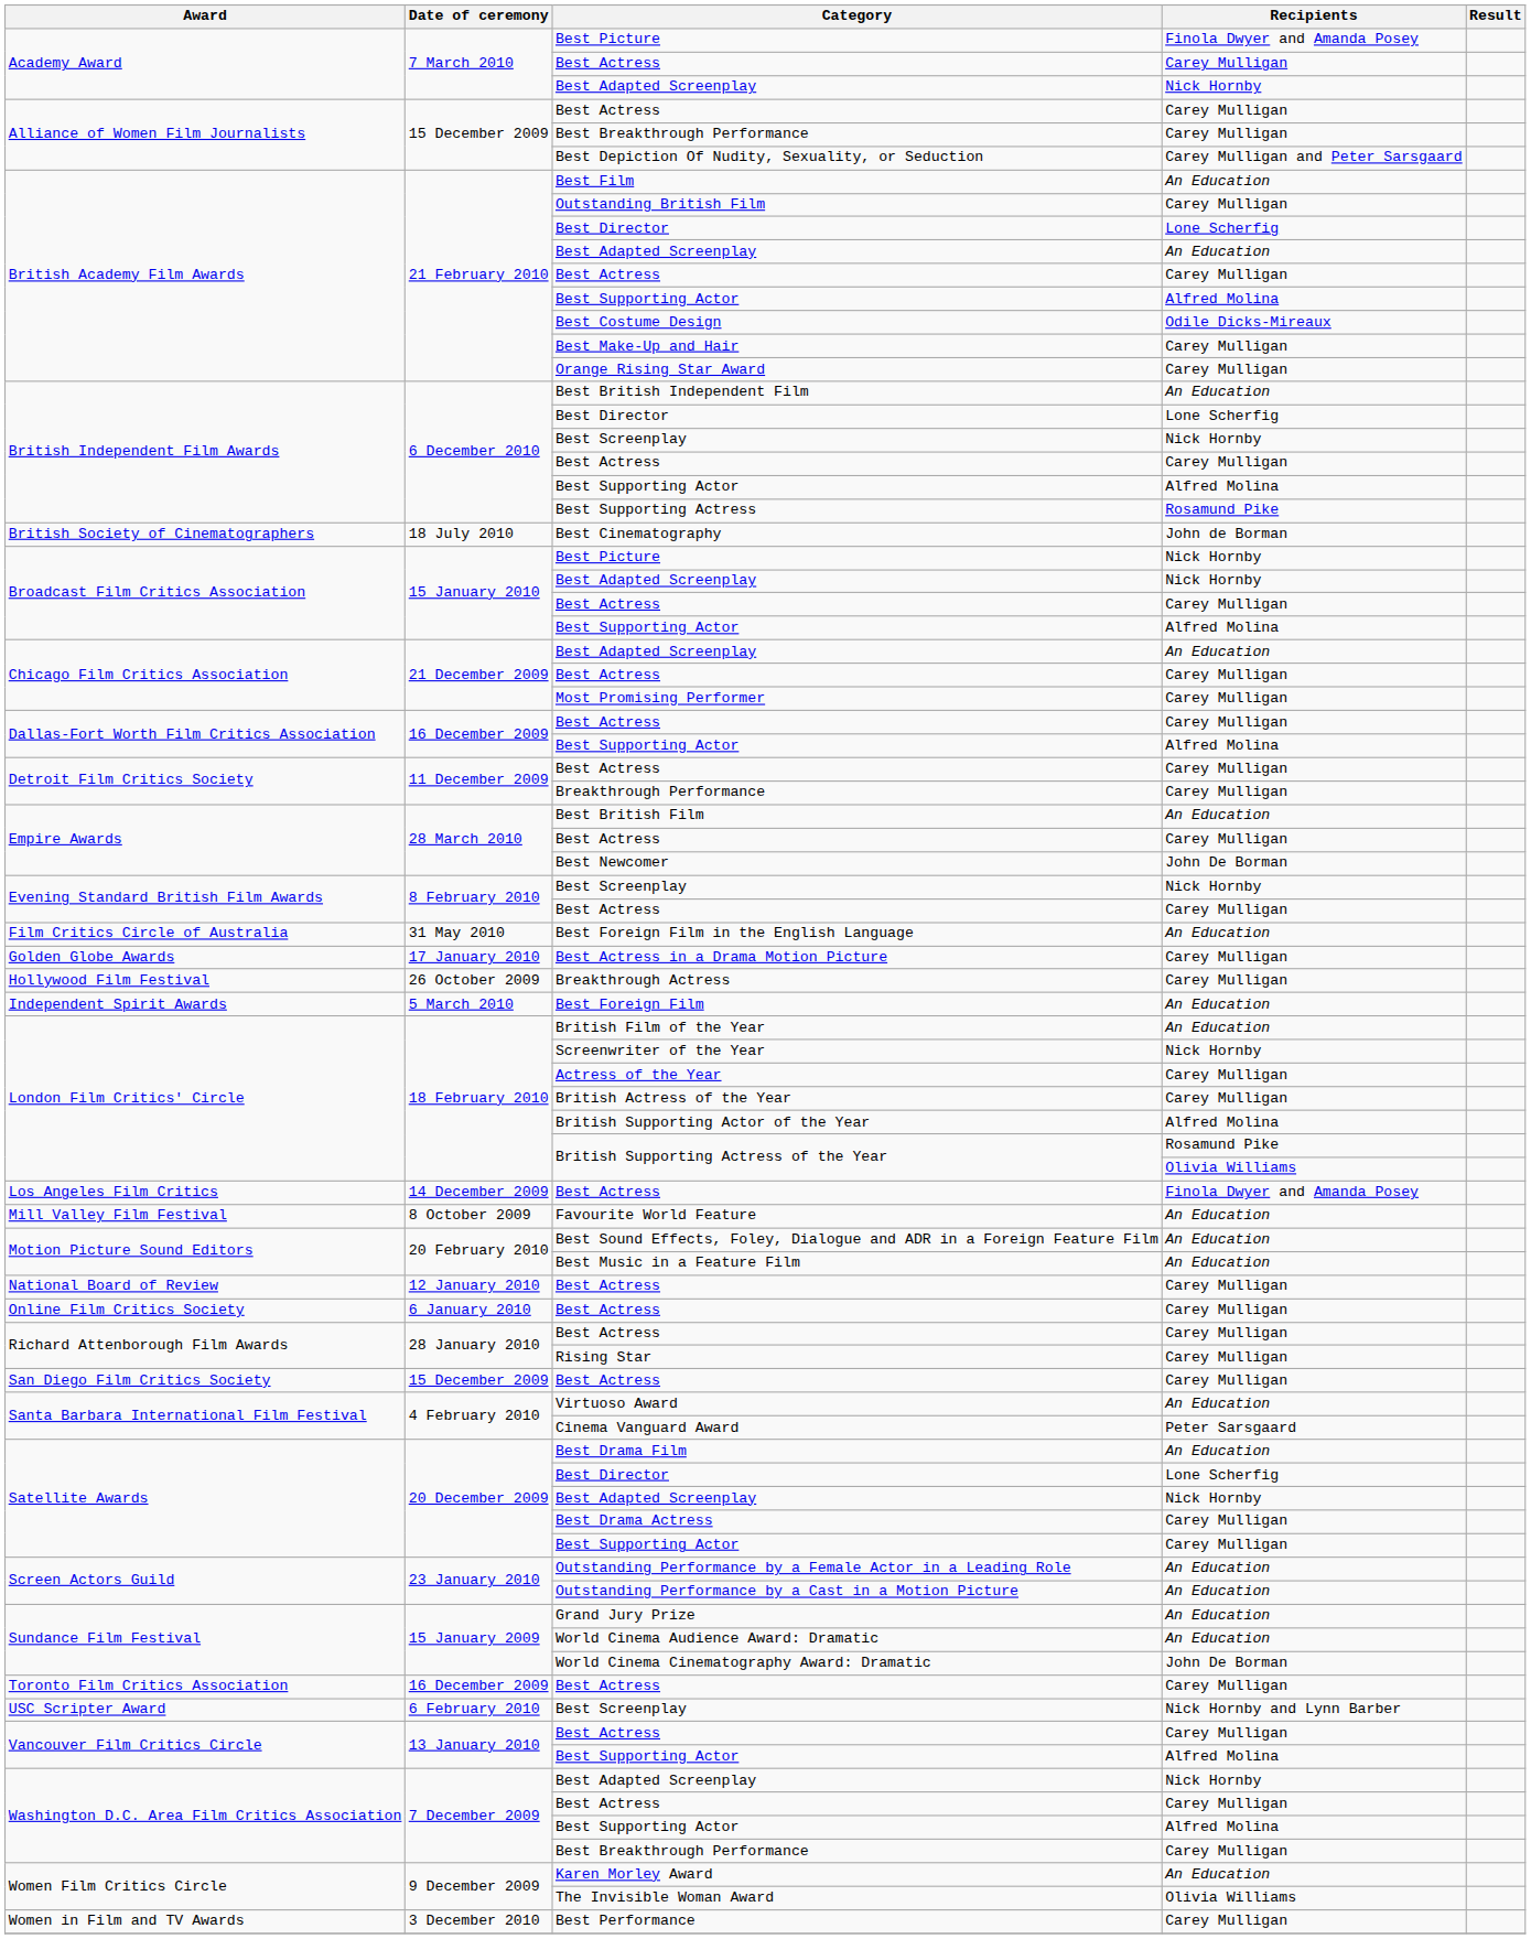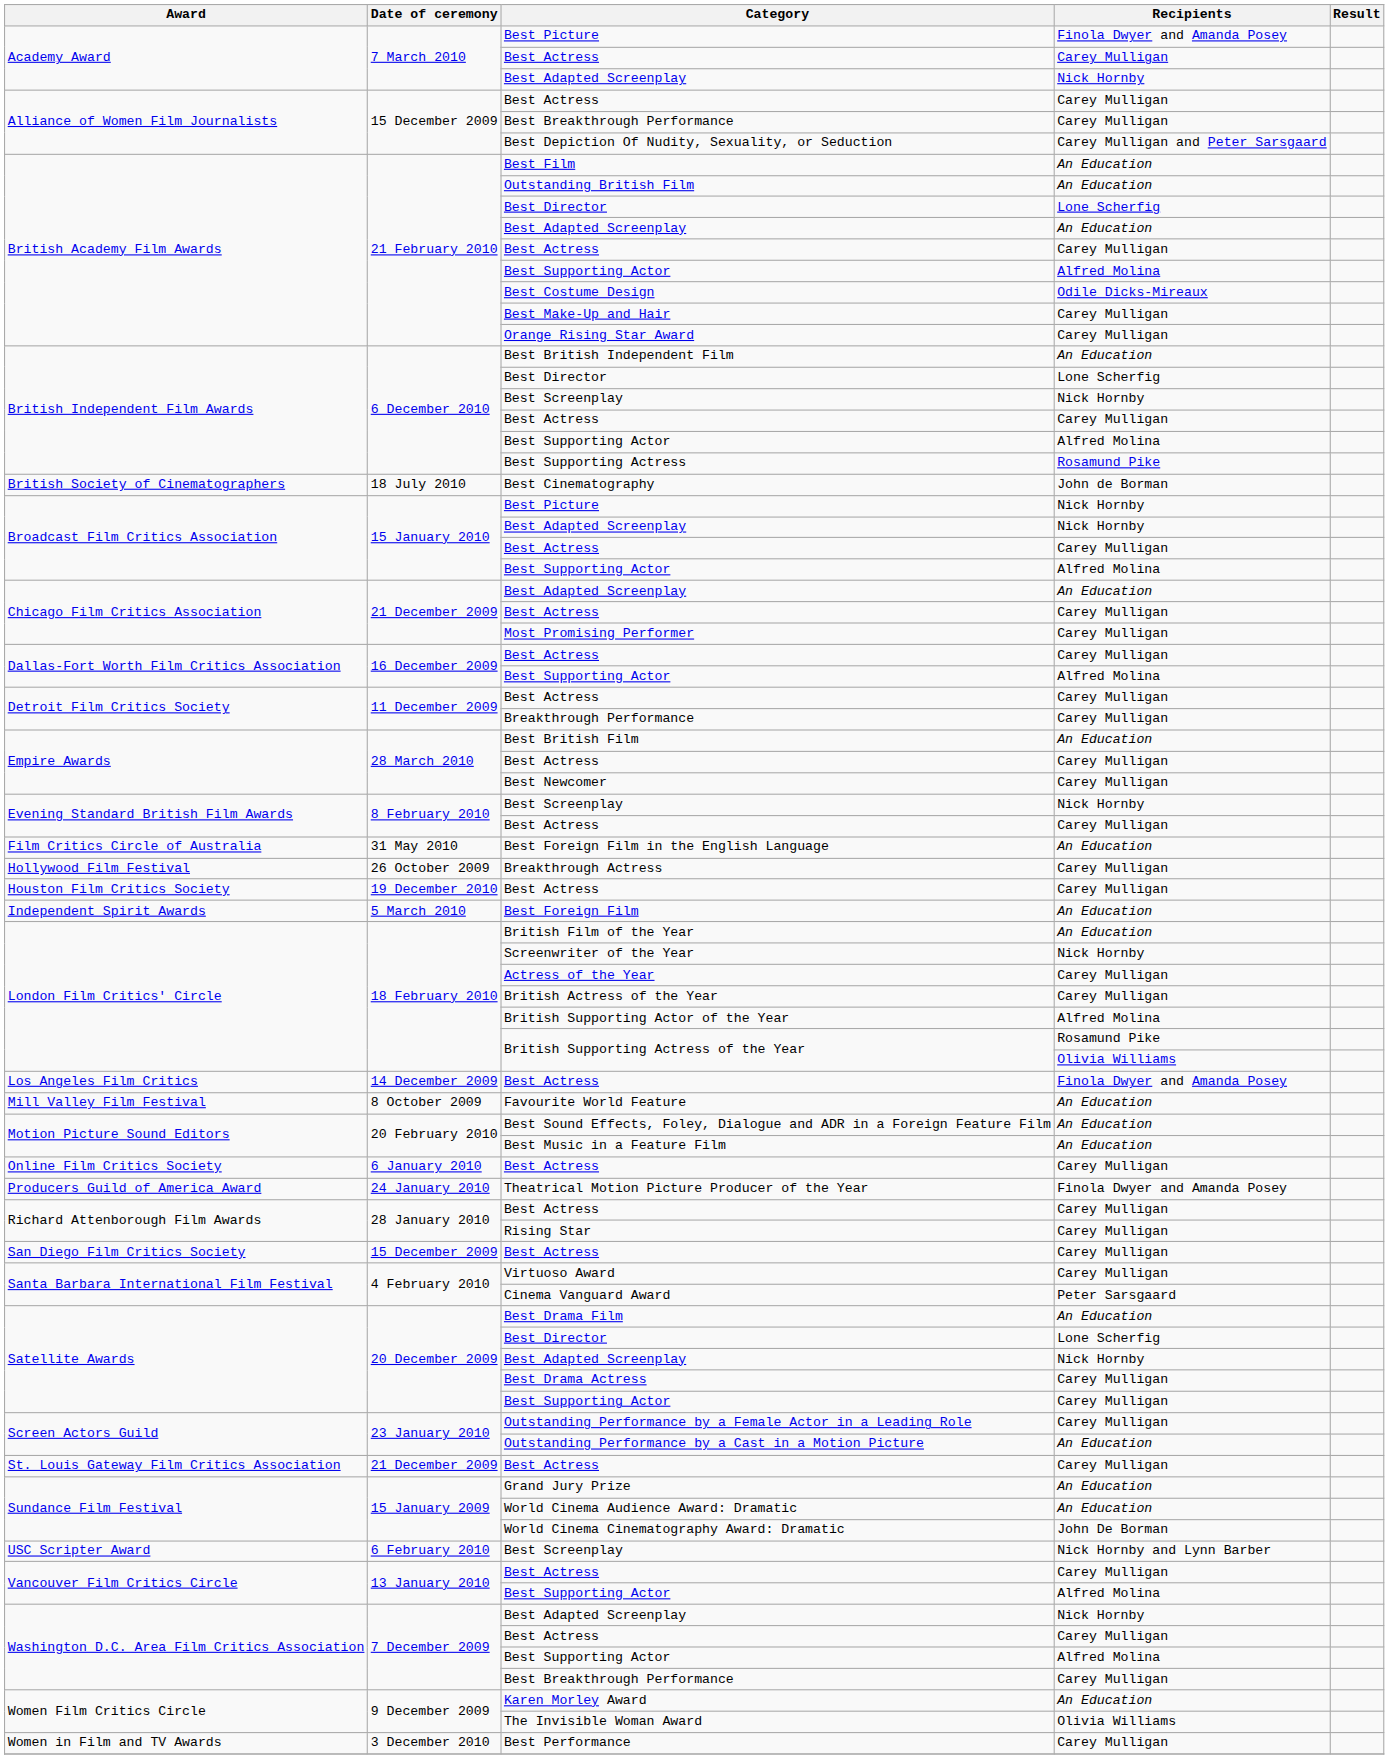Outstanding British Film | Recipients: Carey Mulligan -> An Education
Best Newcomer | Recipients: John De Borman -> Carey Mulligan
- row: Golden Globe Awards | 17 January 2010 | Best Actress in a Drama Motion Picture | Carey Mulligan
+ row: Houston Film Critics Society | 19 December 2010 | Best Actress | Carey Mulligan
- row: National Board of Review | 12 January 2010 | Best Actress | Carey Mulligan
+ row: Producers Guild of America Award | 24 January 2010 | Theatrical Motion Picture Producer of the Year | Finola Dwyer and Amanda Posey
Virtuoso Award | Recipients: An Education -> Carey Mulligan
Outstanding Performance by a Female Actor in a Leading Role | Recipients: An Education -> Carey Mulligan
+ row: St. Louis Gateway Film Critics Association | 21 December 2009 | Best Actress | Carey Mulligan
- row: Toronto Film Critics Association | 16 December 2009 | Best Actress | Carey Mulligan
